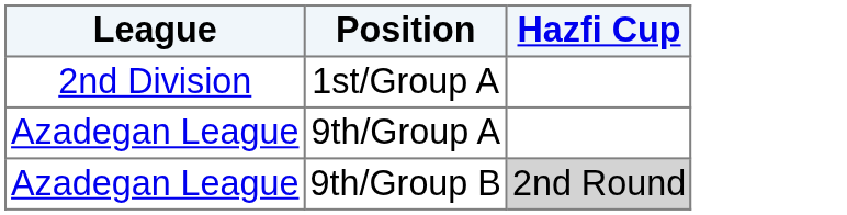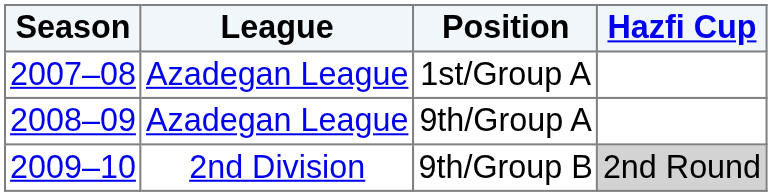+ column: Season | 2007–08 | 2008–09 | 2009–10
1st/Group A | League: 2nd Division -> Azadegan League
9th/Group B | League: Azadegan League -> 2nd Division
